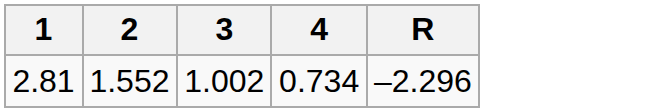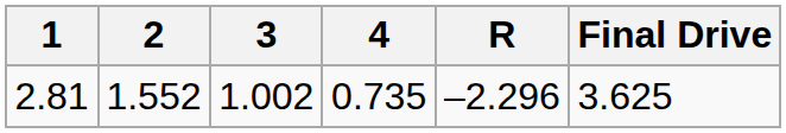+ column: Final Drive | 3.625
2.81 | 4: 0.734 -> 0.735
